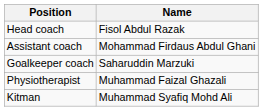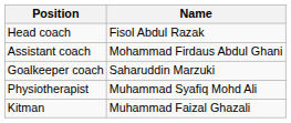Physiotherapist | Name: Muhammad Faizal Ghazali -> Muhammad Syafiq Mohd Ali
Kitman | Name: Muhammad Syafiq Mohd Ali -> Muhammad Faizal Ghazali
